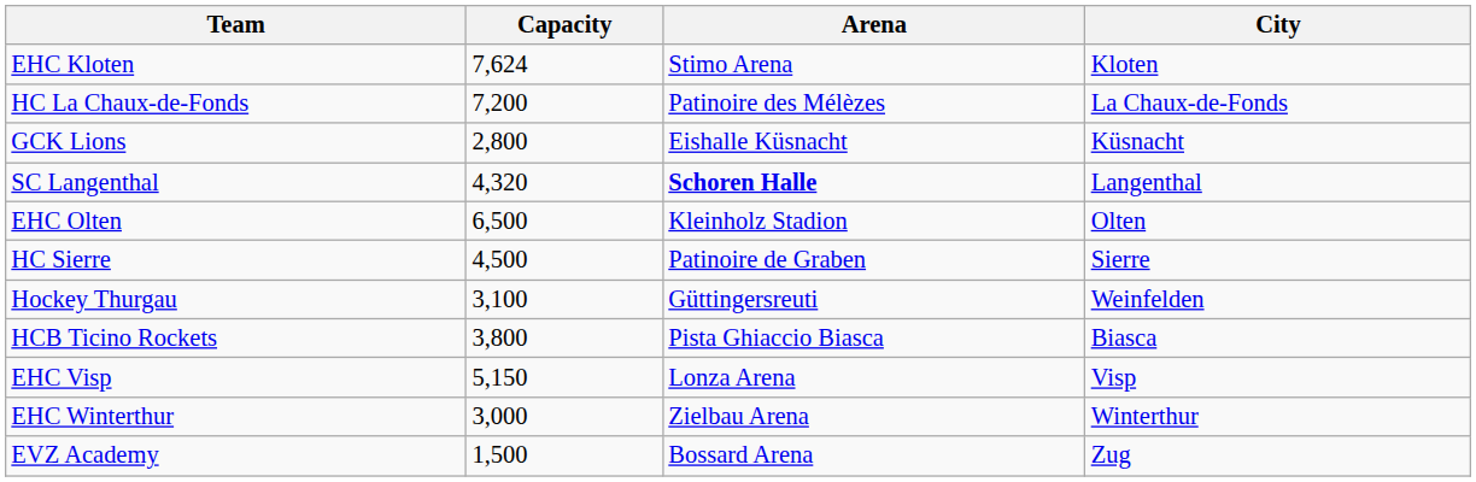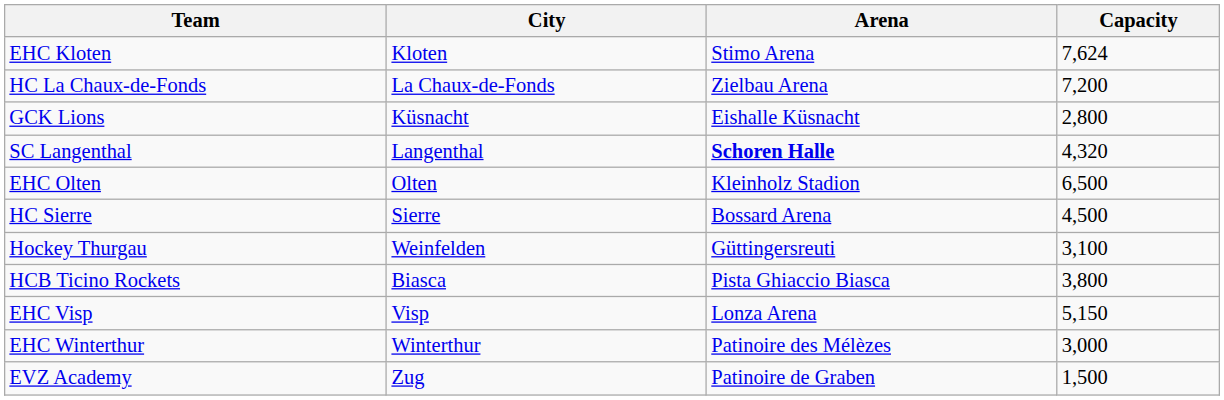columns swapped: City <-> Capacity
HC La Chaux-de-Fonds | Arena: Patinoire des Mélèzes -> Zielbau Arena
HC Sierre | Arena: Patinoire de Graben -> Bossard Arena
EHC Winterthur | Arena: Zielbau Arena -> Patinoire des Mélèzes
EVZ Academy | Arena: Bossard Arena -> Patinoire de Graben
